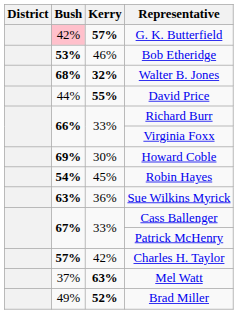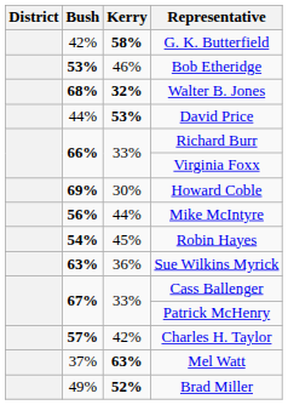G. K. Butterfield | Bush: pink background -> no background
G. K. Butterfield | Kerry: 57% -> 58%
David Price | Kerry: 55% -> 53%
+ row: 56% | 44% | Mike McIntyre
